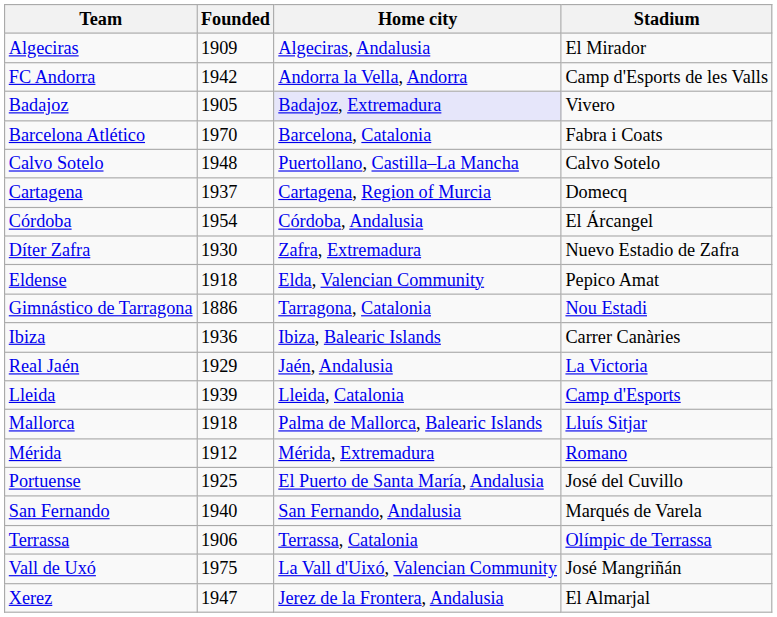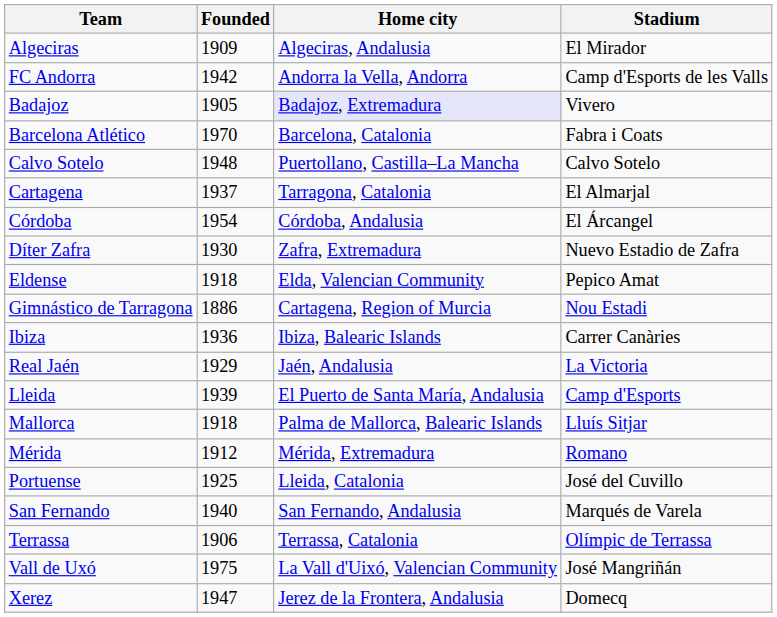Cartagena | Home city: Cartagena, Region of Murcia -> Tarragona, Catalonia
Cartagena | Stadium: Domecq -> El Almarjal
Gimnástico de Tarragona | Home city: Tarragona, Catalonia -> Cartagena, Region of Murcia
Lleida | Home city: Lleida, Catalonia -> El Puerto de Santa María, Andalusia
Portuense | Home city: El Puerto de Santa María, Andalusia -> Lleida, Catalonia
Xerez | Stadium: El Almarjal -> Domecq
